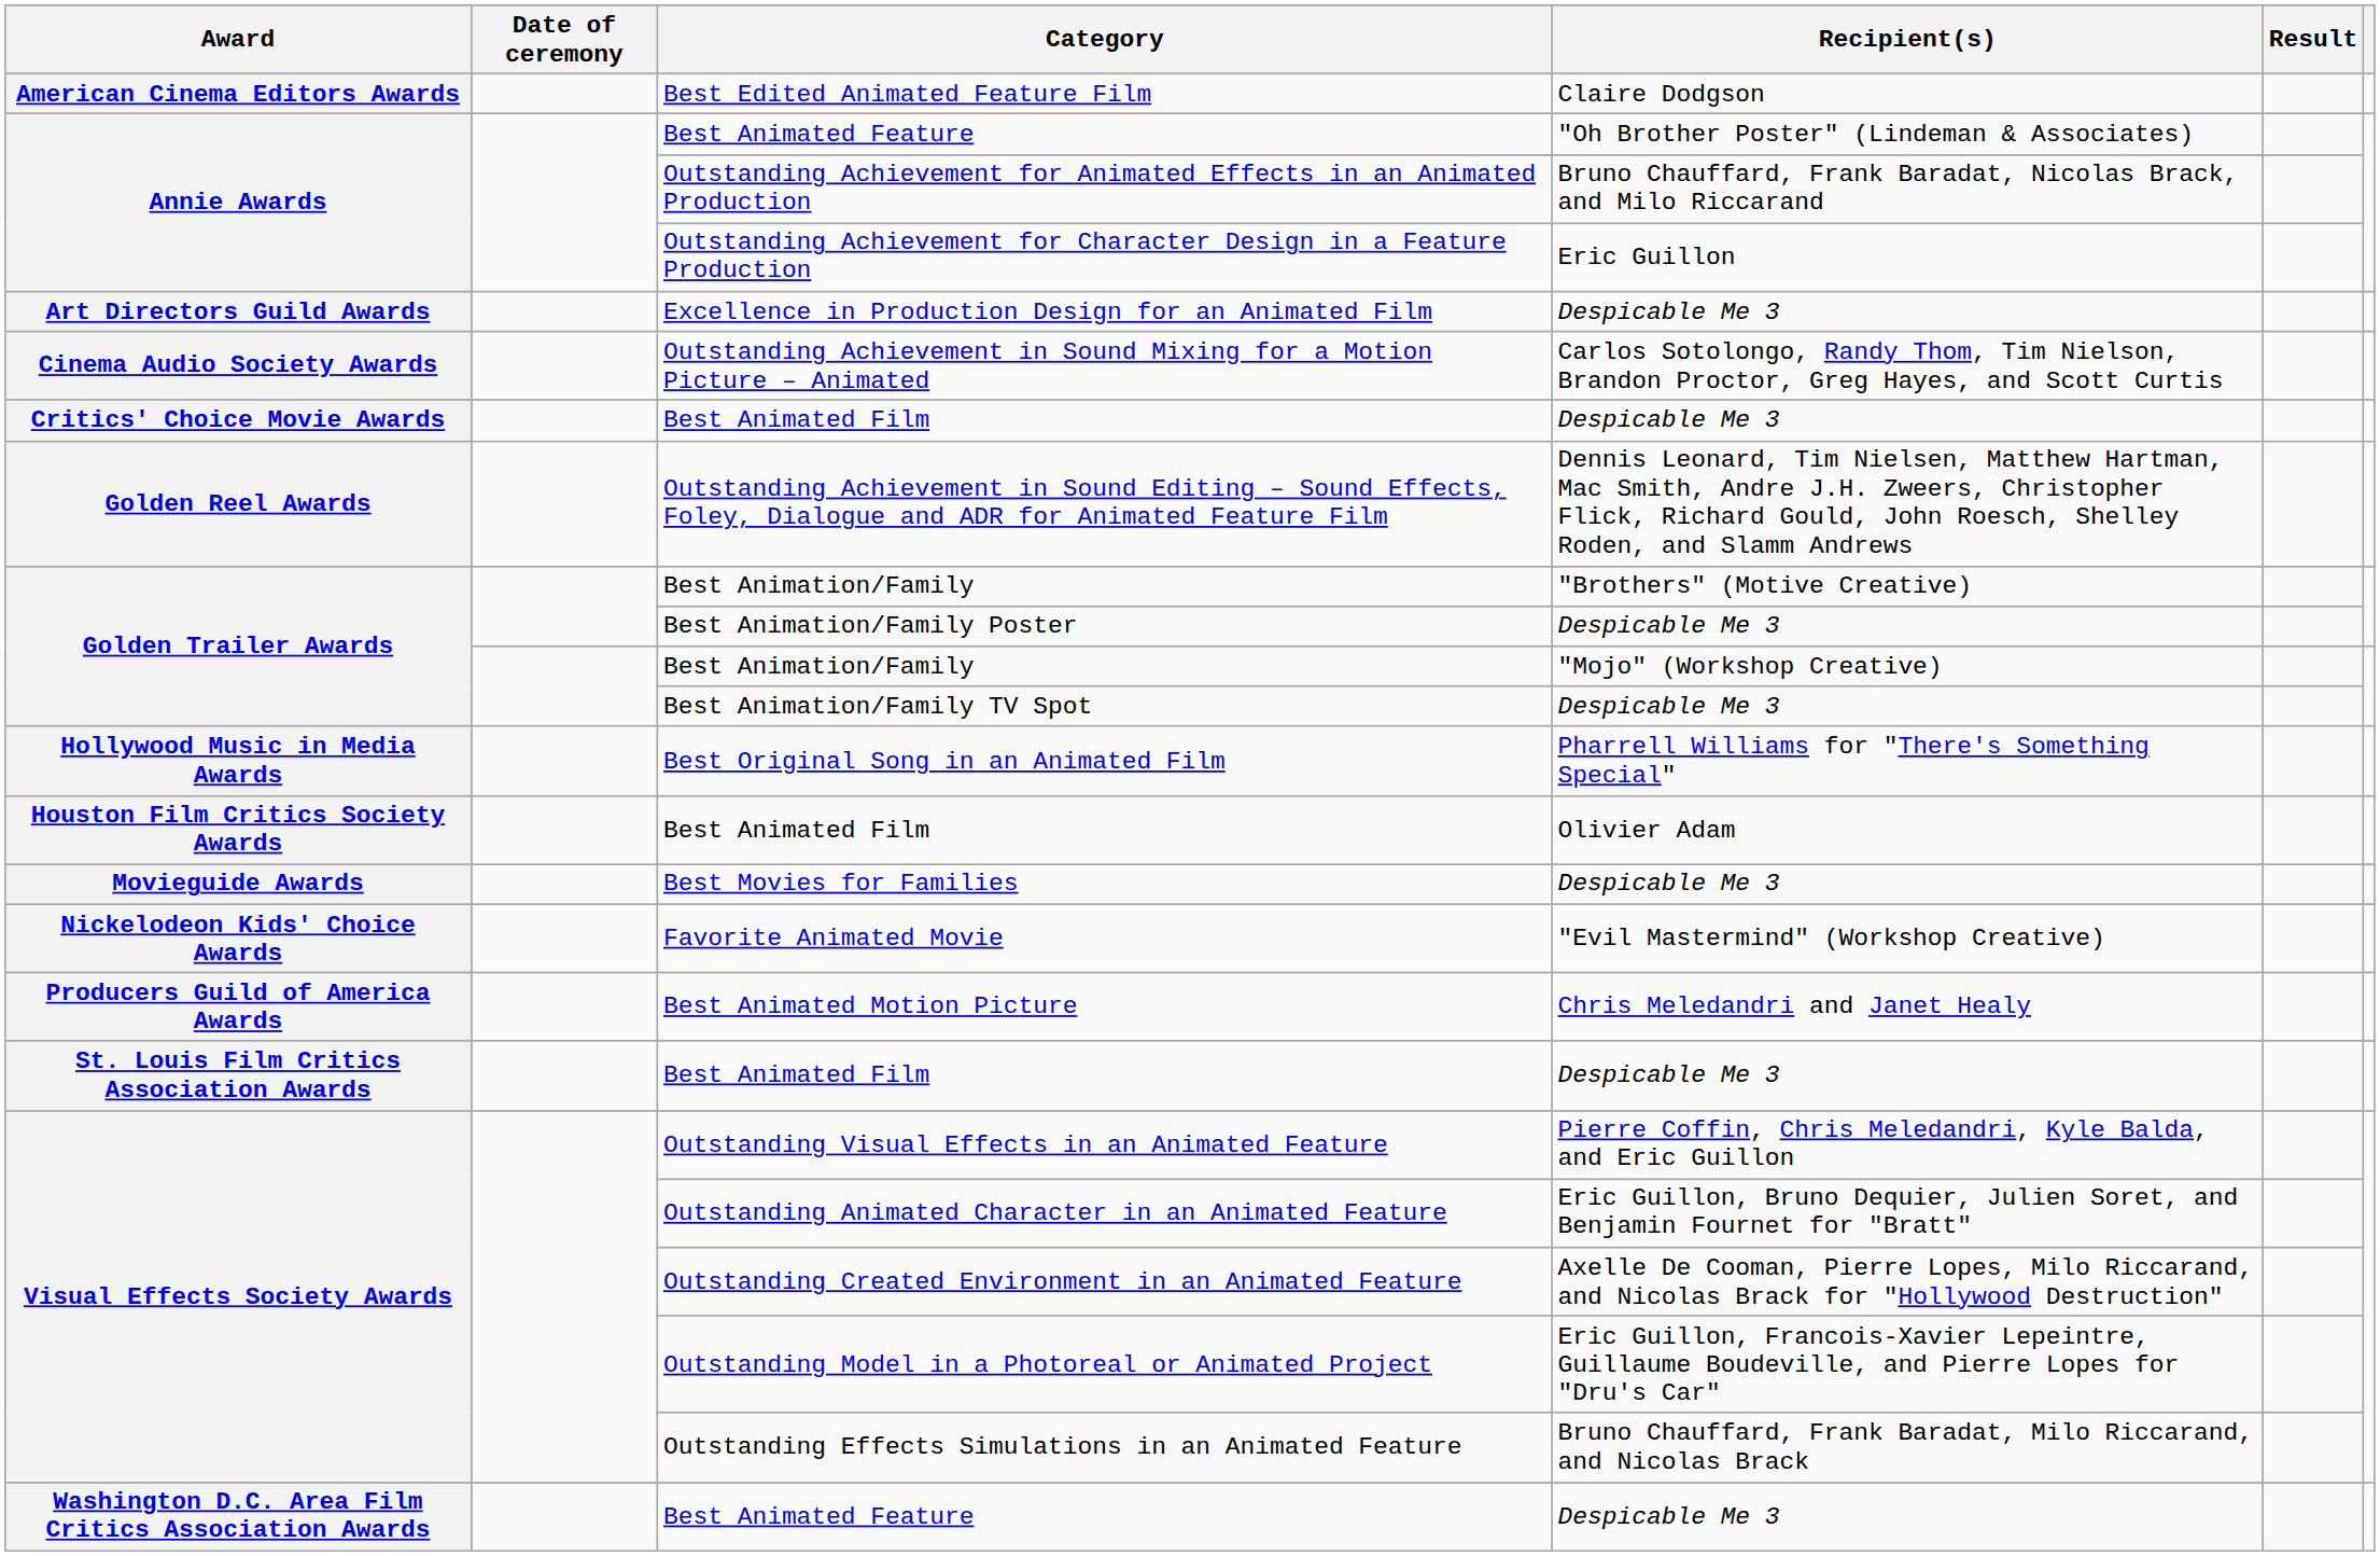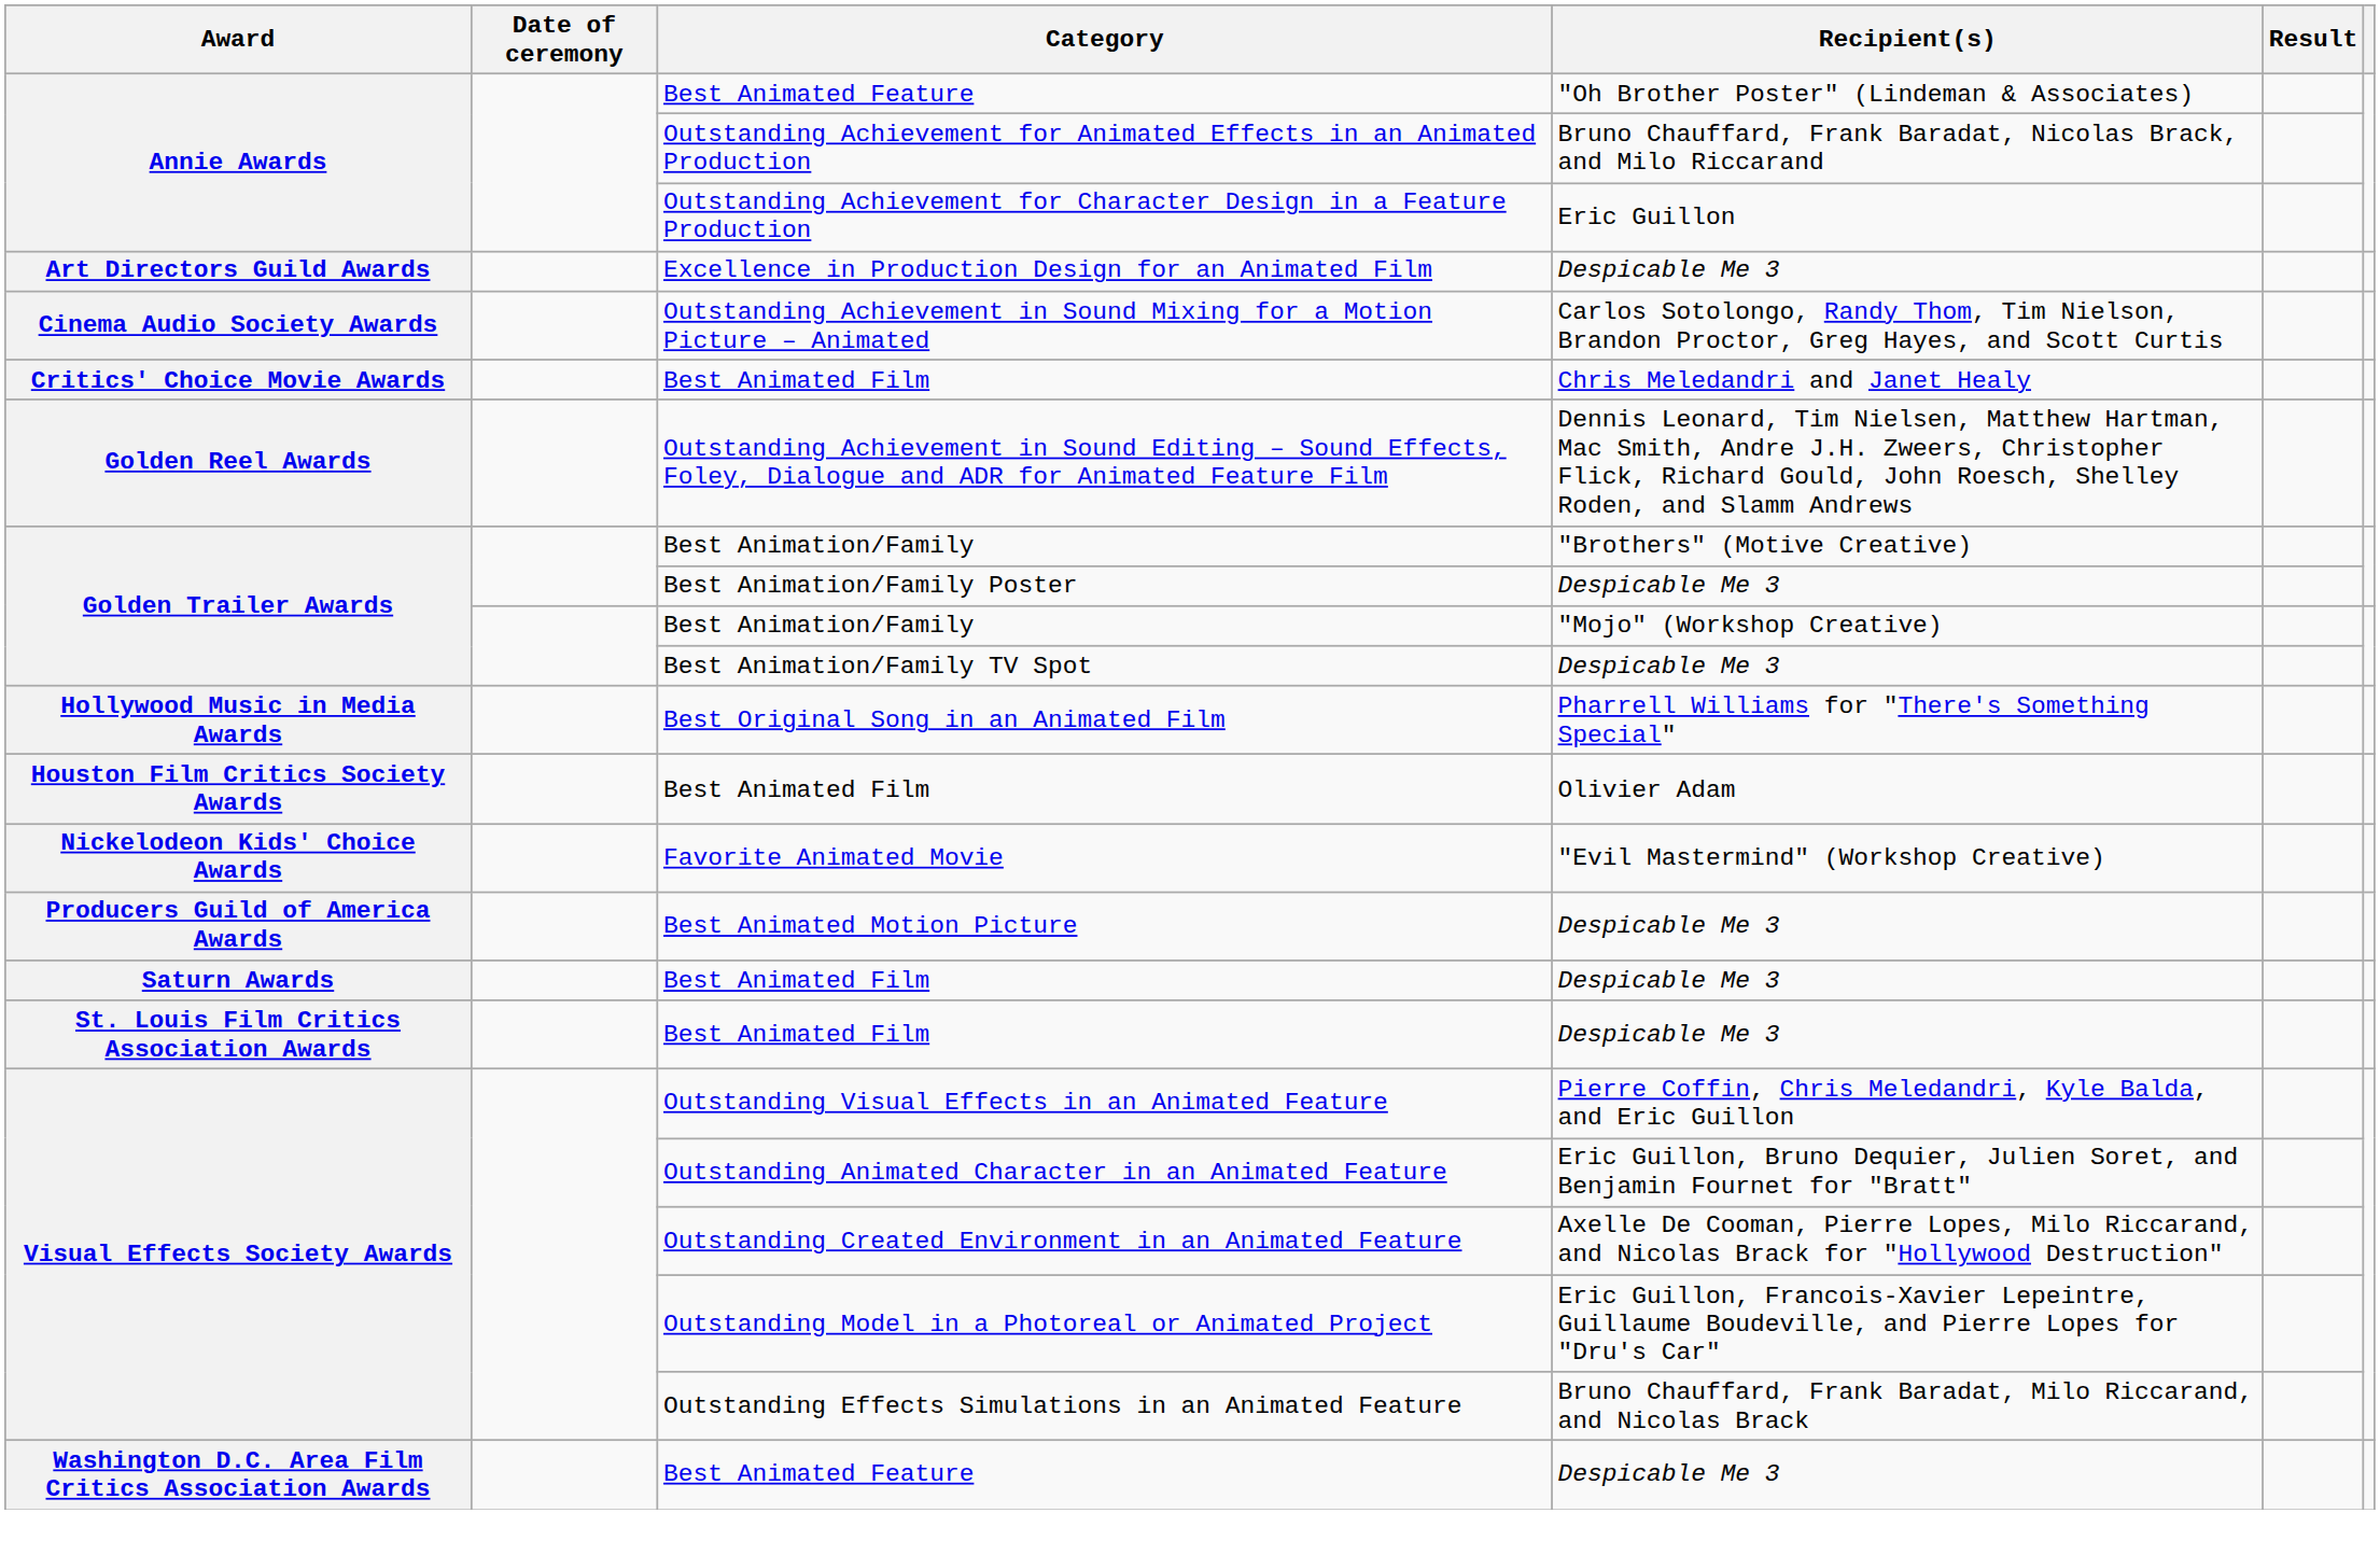- row: American Cinema Editors Awards | Best Edited Animated Feature Film | Claire Dodgson
Critics' Choice Movie Awards / Best Animated Film | Recipient(s): Despicable Me 3 -> Chris Meledandri and Janet Healy
- row: Movieguide Awards | Best Movies for Families | Despicable Me 3
Best Animated Motion Picture | Recipient(s): Chris Meledandri and Janet Healy -> Despicable Me 3
+ row: Saturn Awards | Best Animated Film | Despicable Me 3
